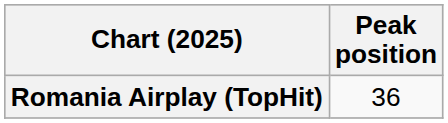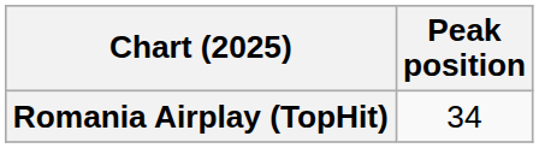Romania Airplay (TopHit) | Peak position: 36 -> 34
